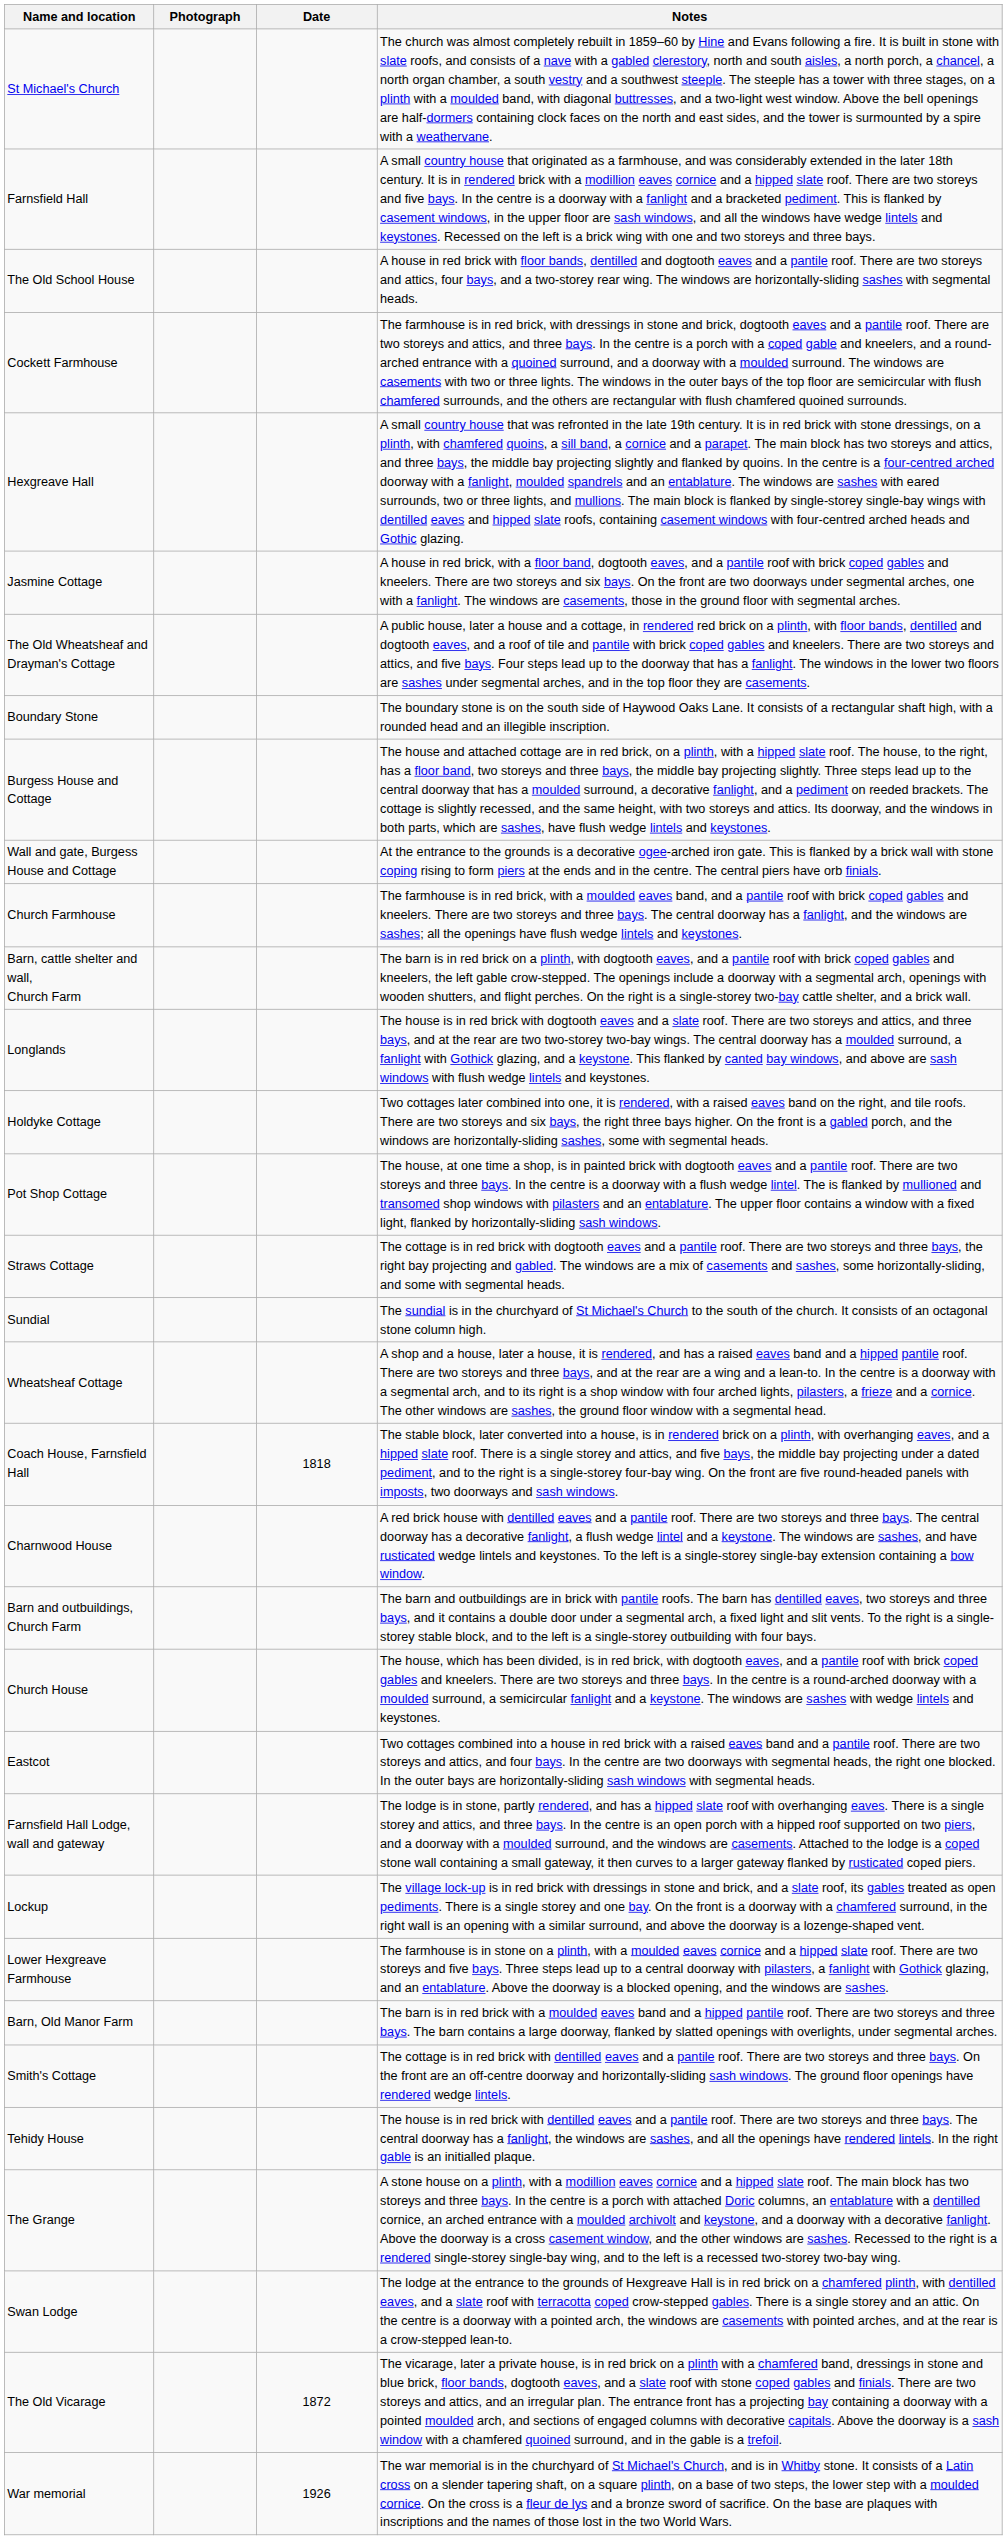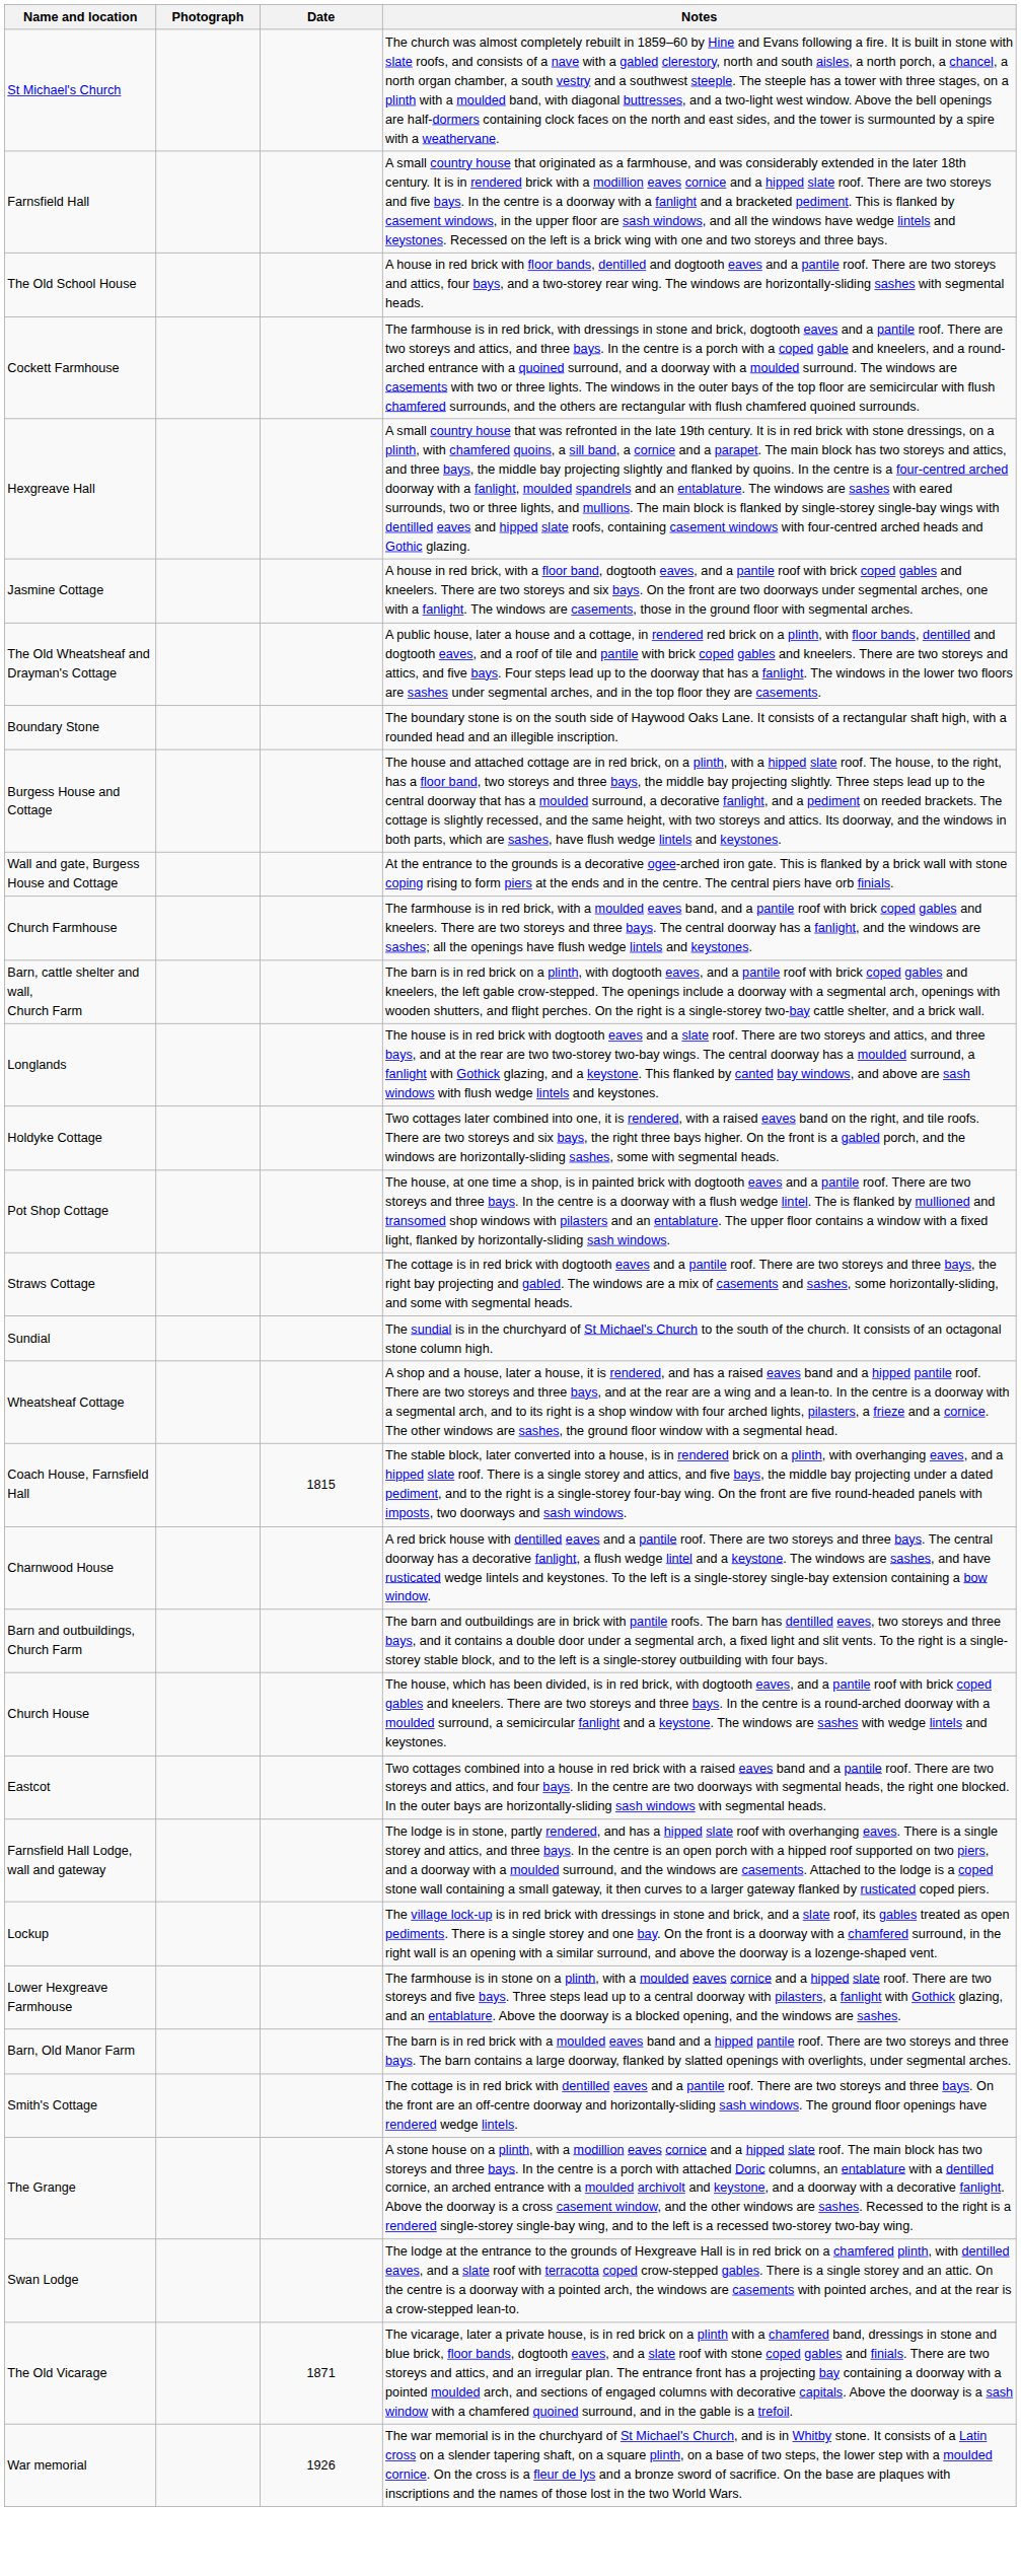Coach House, Farnsfield Hall | Date: 1818 -> 1815
- row: Tehidy House | The house is in red brick with dentilled eaves and a pantile roof. There are two storeys and three bays. The central doorway has a fanlight, the windows are sashes, and all the openings have rendered lintels. In the right gable is an initialled plaque.
The Old Vicarage | Date: 1872 -> 1871
